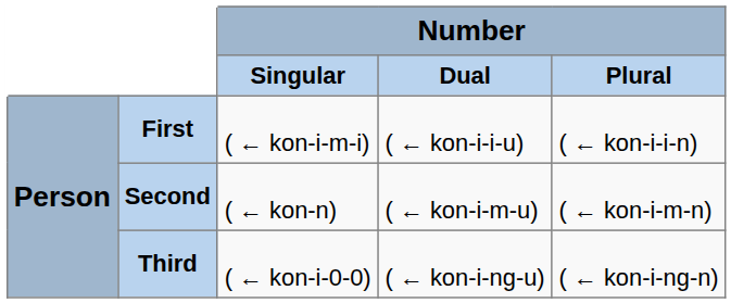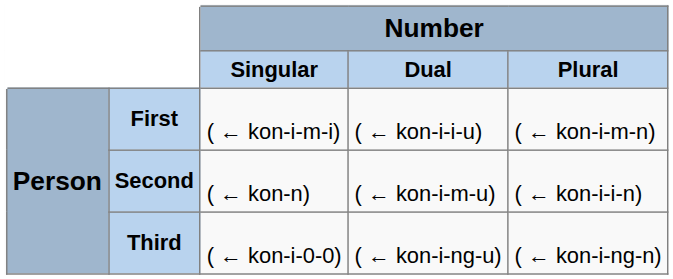First | Number / Plural: ( ← kon-i-i-n) -> ( ← kon-i-m-n)
Second | Number / Plural: ( ← kon-i-m-n) -> ( ← kon-i-i-n)
